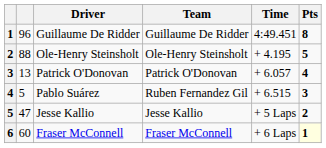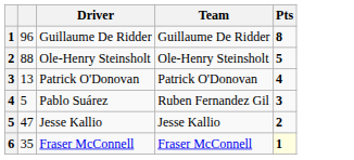- column: Time | 4:49.451 | + 4.195 | + 6.057 | + 6.515 | + 5 Laps | + 6 Laps
6 | column 2: 60 -> 35
